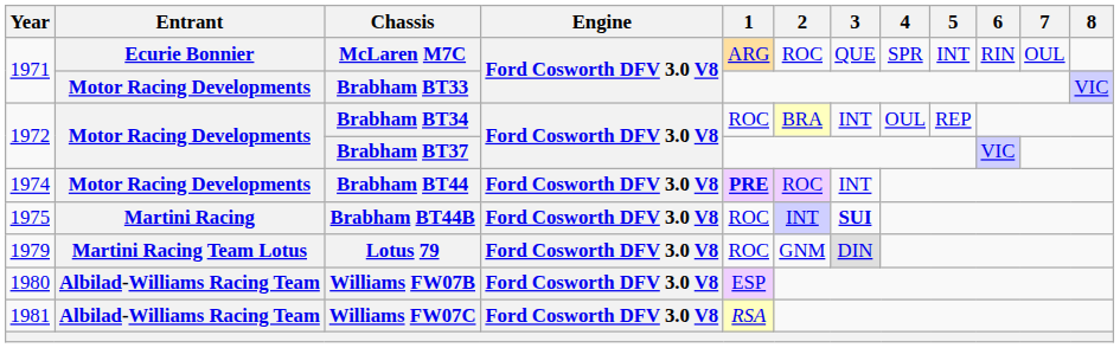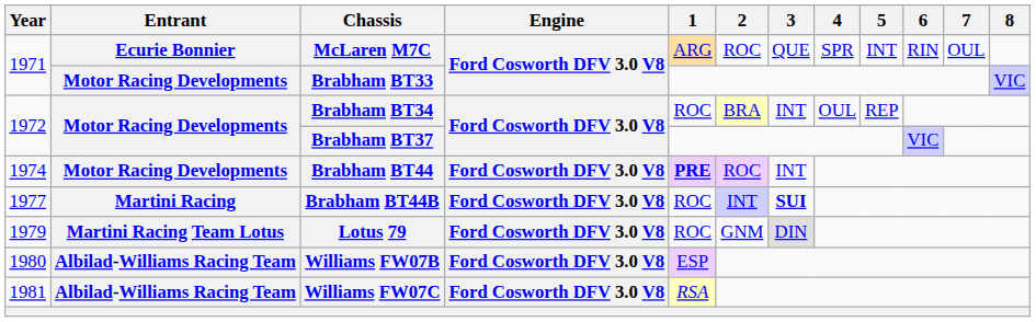Brabham BT44B | Year: 1975 -> 1977
